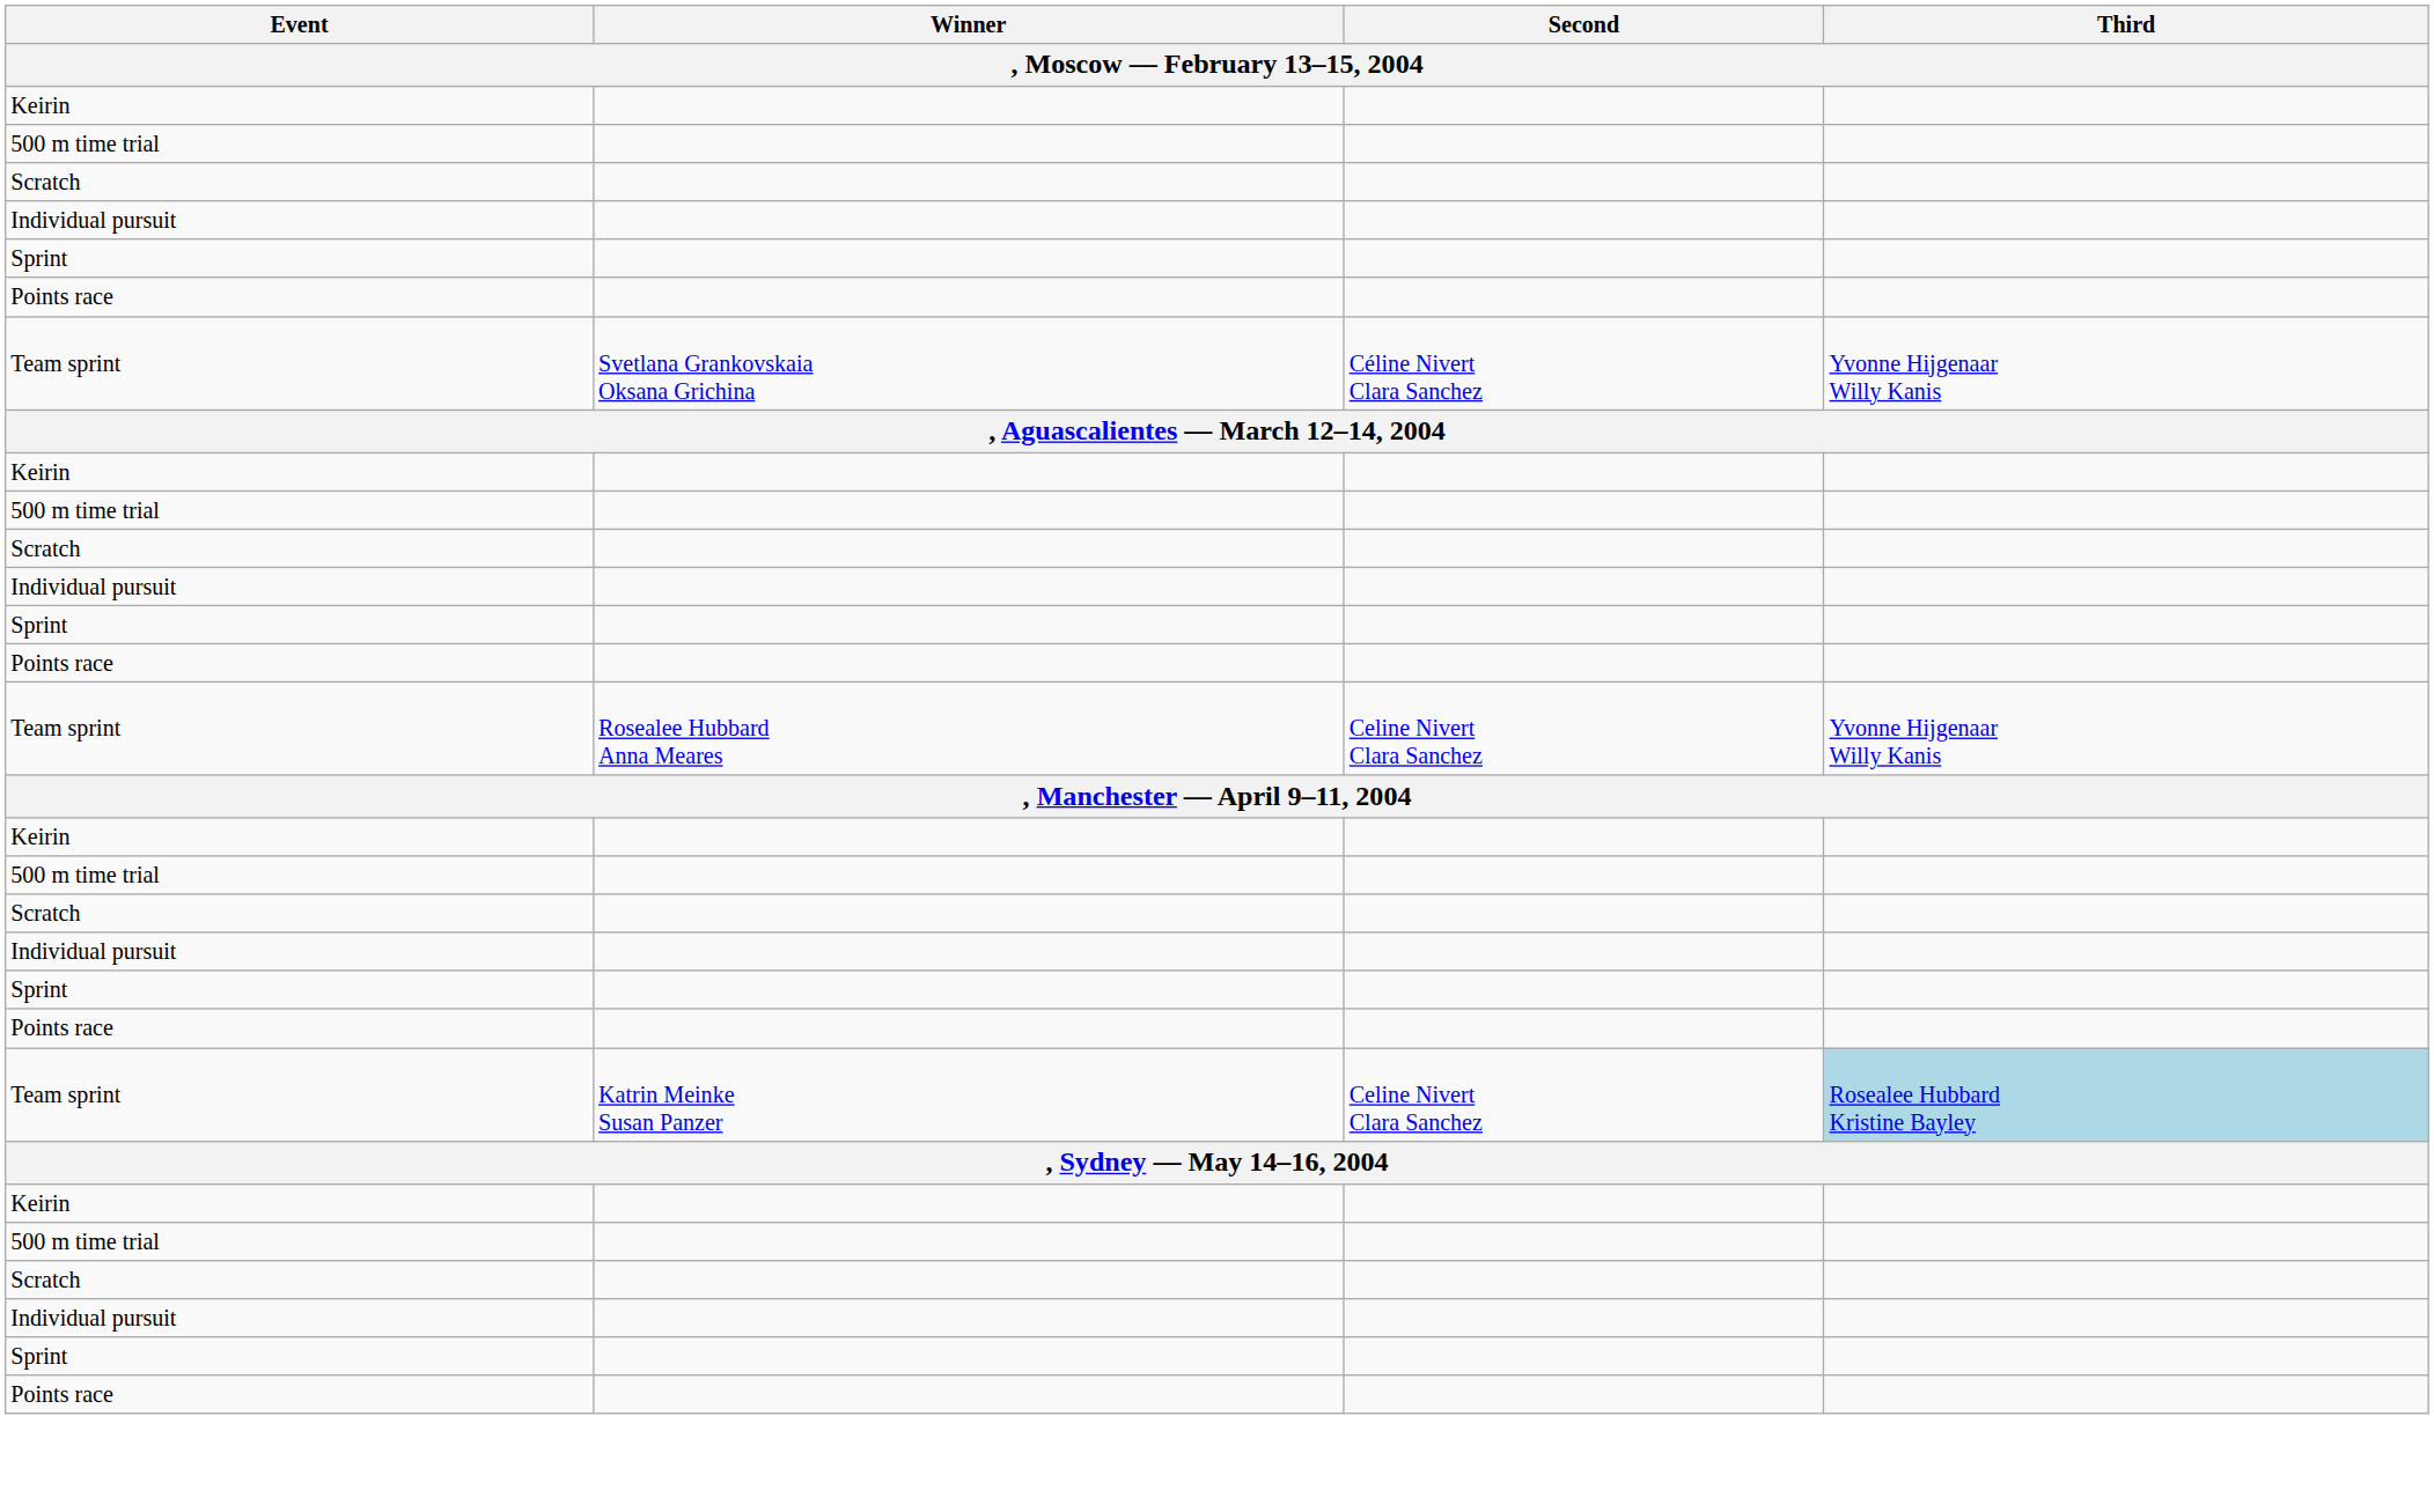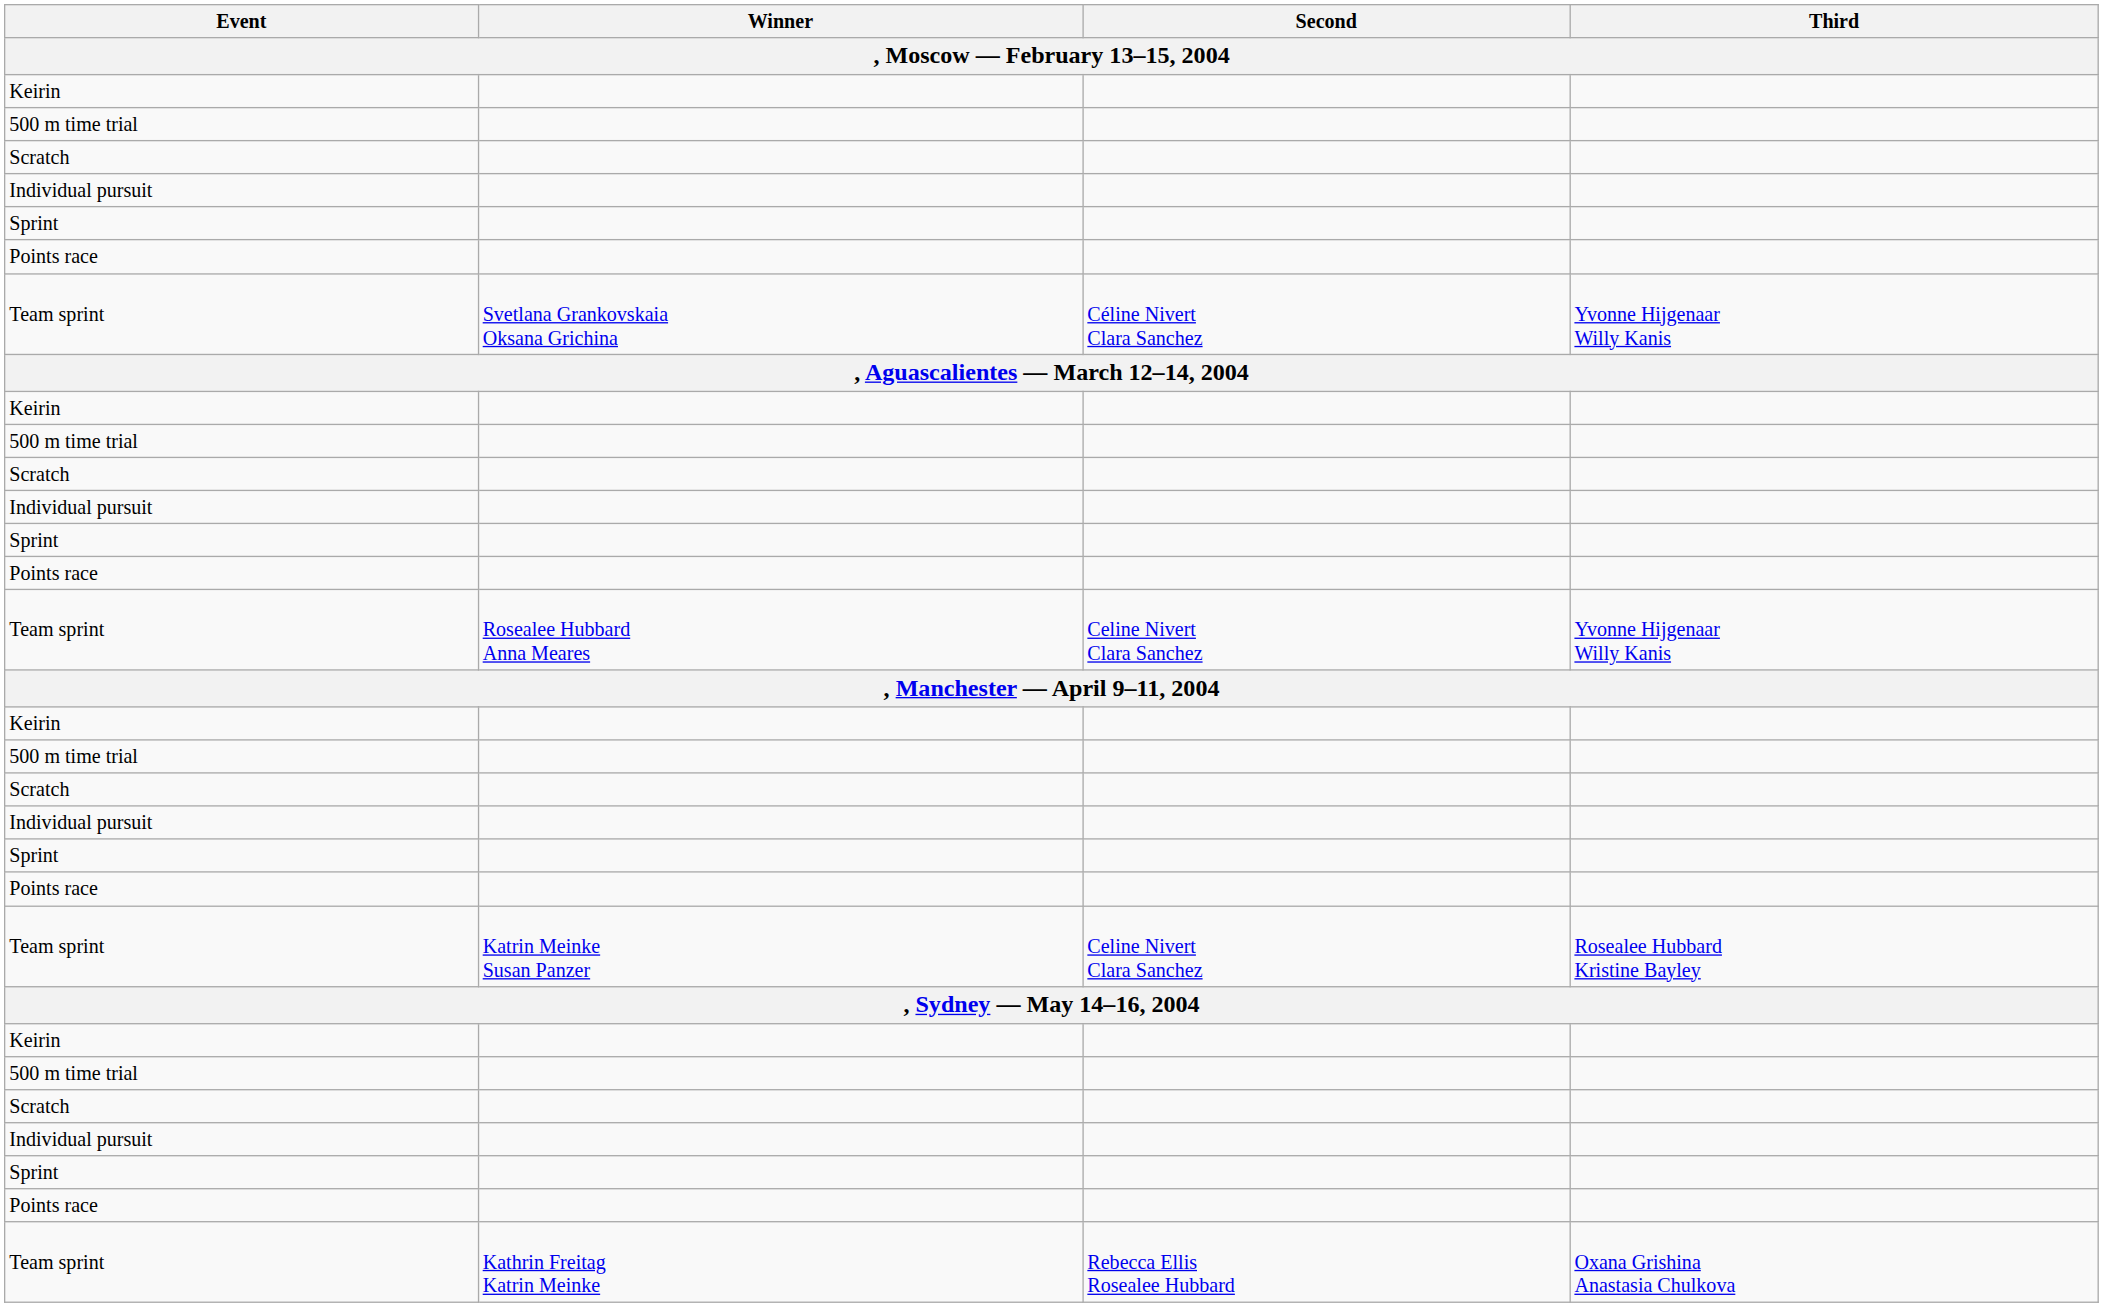Team sprint / Katrin Meinke Susan Panzer | Third: lightblue background -> no background
+ row: Team sprint | Kathrin Freitag Katrin Meinke | Rebecca Ellis Rosealee Hubbard | Oxana Grishina Anastasia Chulkova
